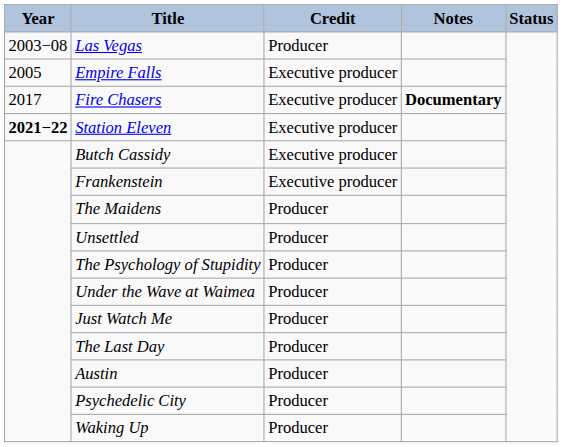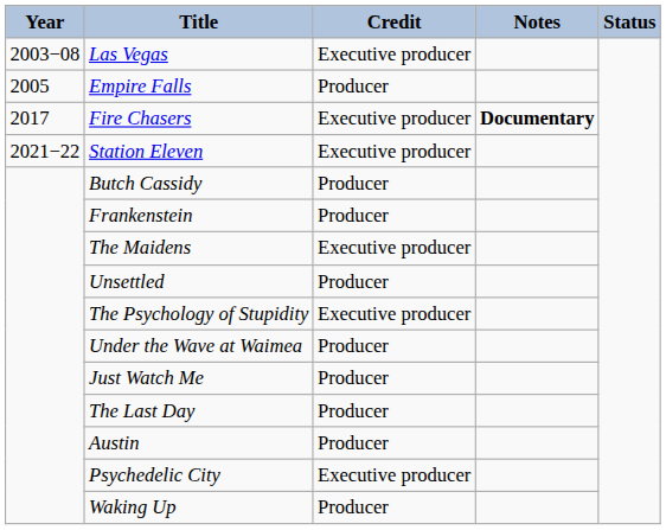Las Vegas | Credit: Producer -> Executive producer
Empire Falls | Credit: Executive producer -> Producer
Station Eleven | Year: bold -> normal
Butch Cassidy | Credit: Executive producer -> Producer
Frankenstein | Credit: Executive producer -> Producer
The Maidens | Credit: Producer -> Executive producer
The Psychology of Stupidity | Credit: Producer -> Executive producer
Psychedelic City | Credit: Producer -> Executive producer
